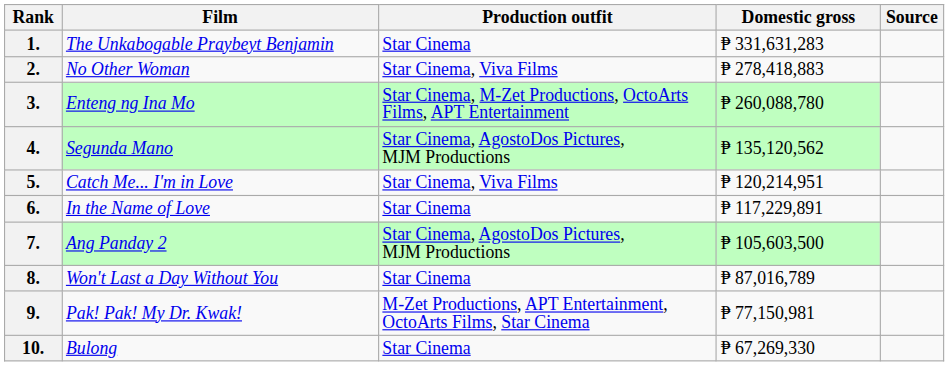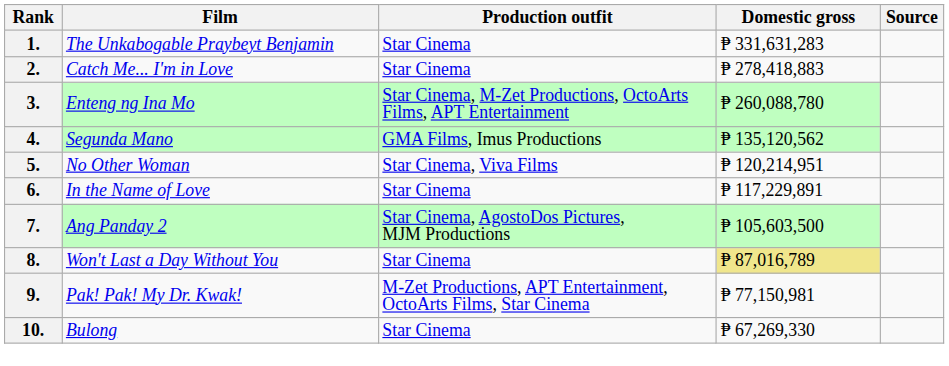2. | Film: No Other Woman -> Catch Me... I'm in Love
2. | Production outfit: Star Cinema, Viva Films -> Star Cinema
4. | Production outfit: Star Cinema, AgostoDos Pictures, MJM Productions -> GMA Films, Imus Productions
5. | Film: Catch Me... I'm in Love -> No Other Woman
8. | Domestic gross: no background -> khaki background
